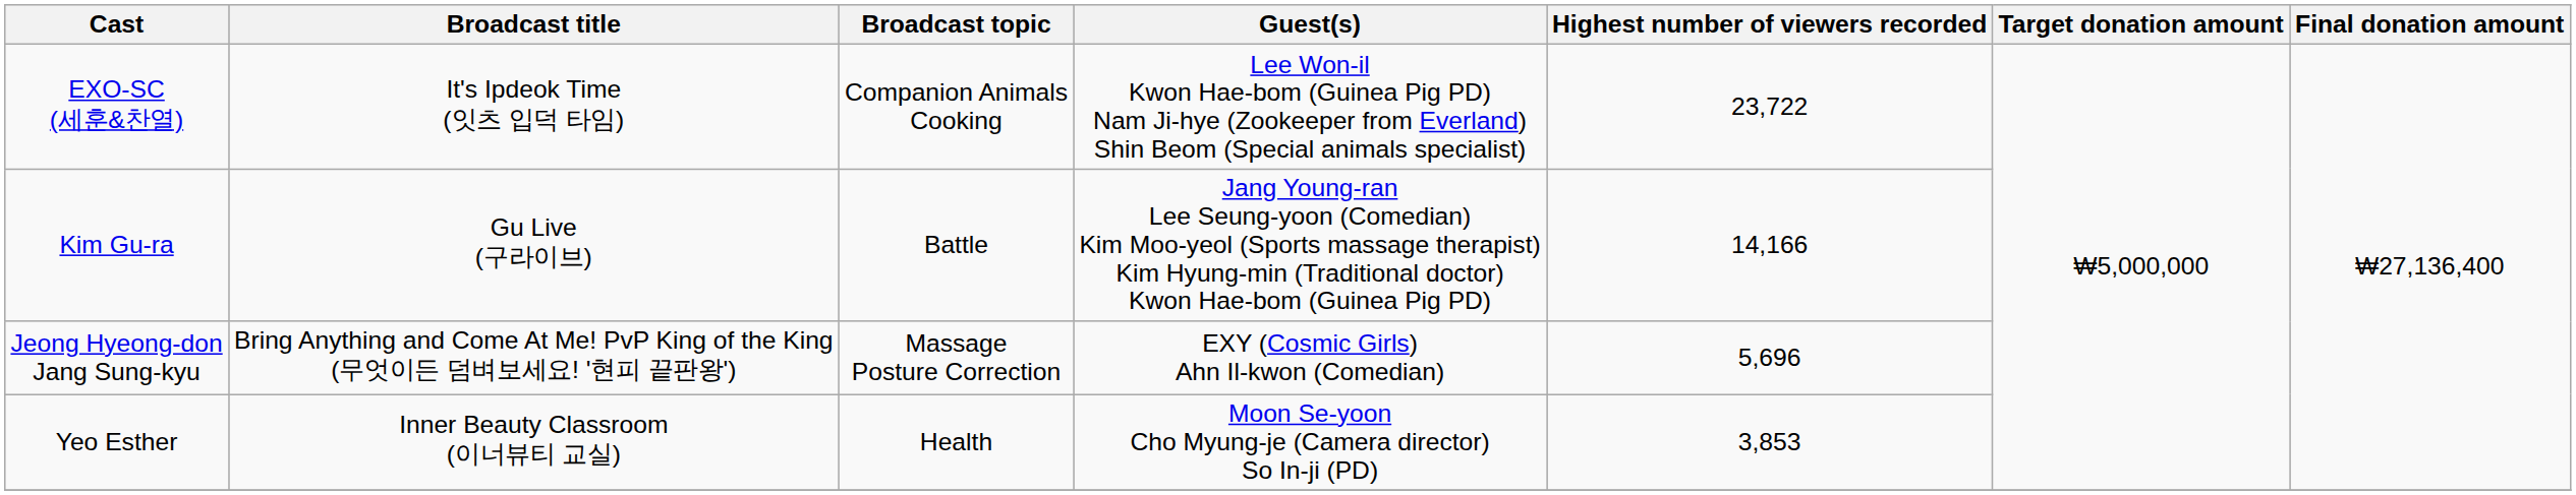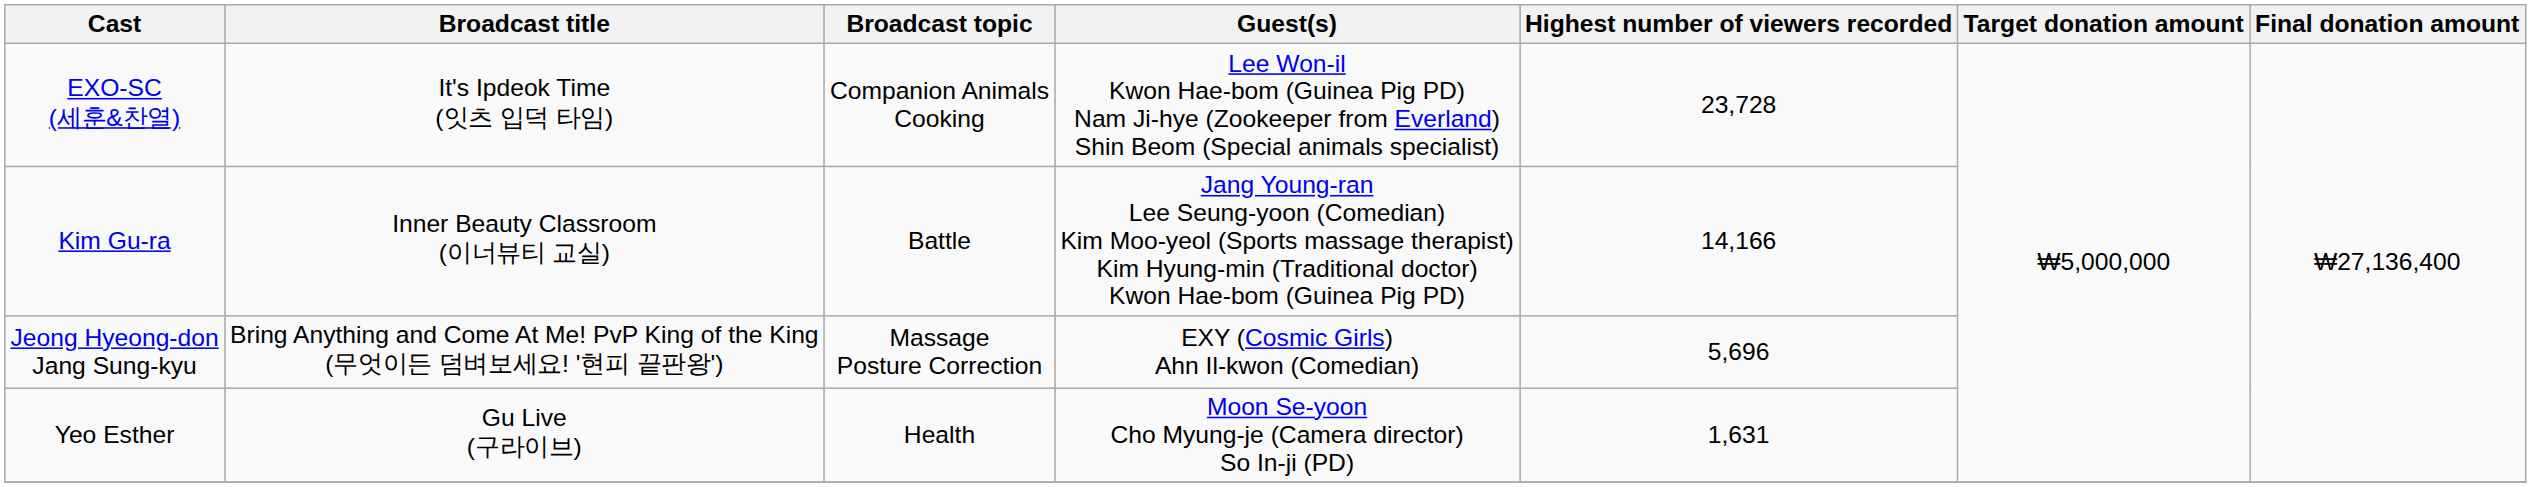EXO-SC (세훈&찬열) | Highest number of viewers recorded: 23,722 -> 23,728
Kim Gu-ra | Broadcast title: Gu Live (구라이브) -> Inner Beauty Classroom (이너뷰티 교실)
Yeo Esther | Broadcast title: Inner Beauty Classroom (이너뷰티 교실) -> Gu Live (구라이브)
Yeo Esther | Highest number of viewers recorded: 3,853 -> 1,631
